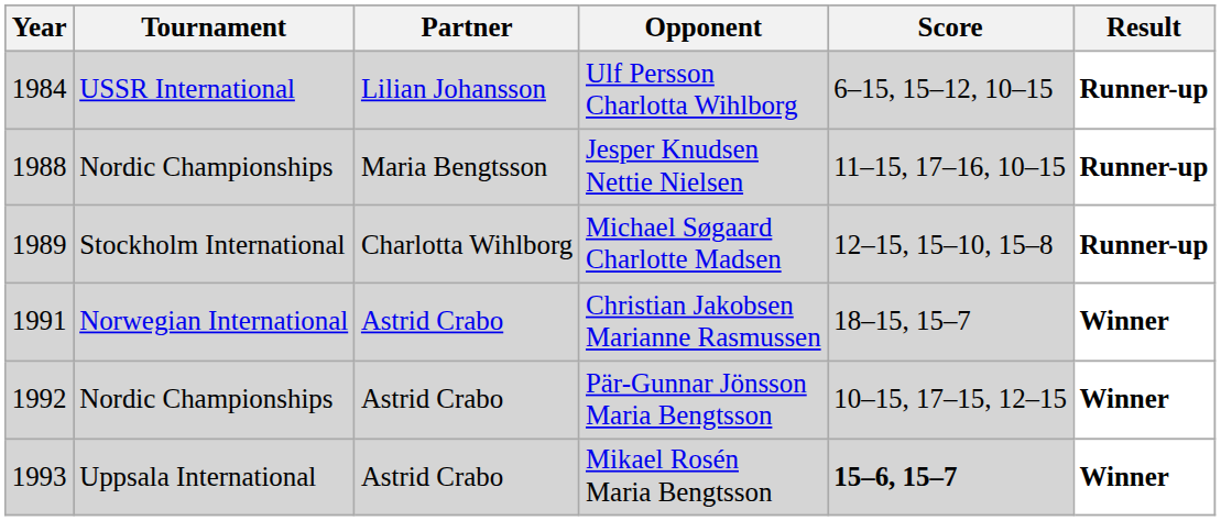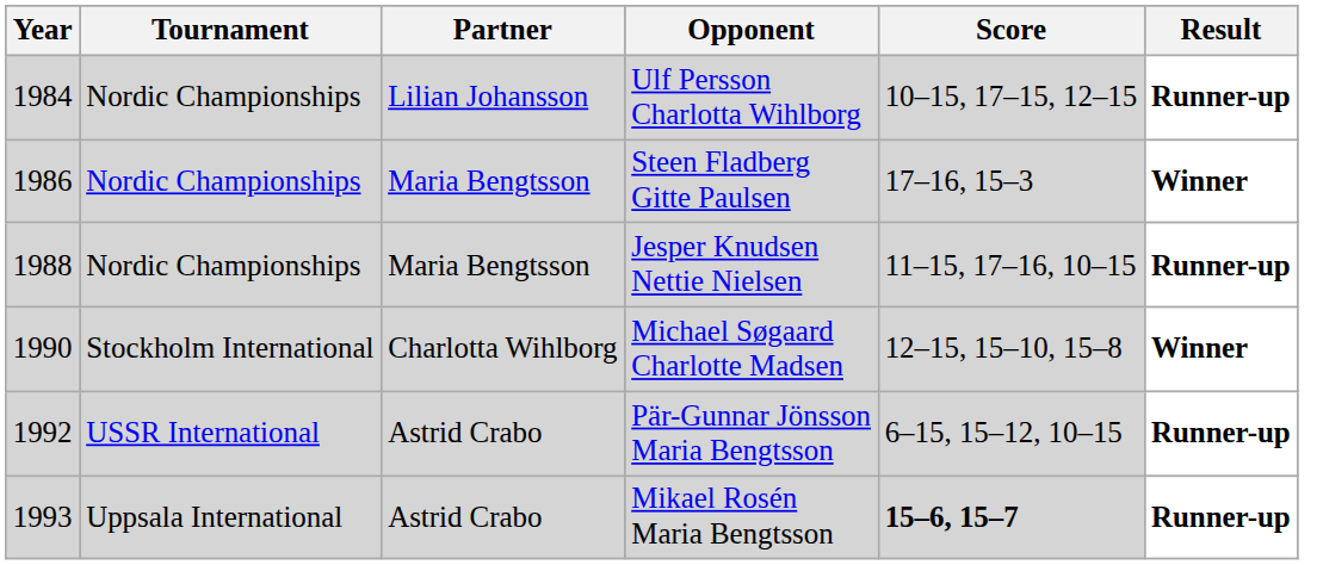Ulf Persson Charlotta Wihlborg | Tournament: USSR International -> Nordic Championships
Ulf Persson Charlotta Wihlborg | Score: 6–15, 15–12, 10–15 -> 10–15, 17–15, 12–15
+ row: 1986 | Nordic Championships | Maria Bengtsson | Steen Fladberg Gitte Paulsen | 17–16, 15–3 | Winner
Michael Søgaard Charlotte Madsen | Year: 1989 -> 1990
Michael Søgaard Charlotte Madsen | Result: Runner-up -> Winner
- row: 1991 | Norwegian International | Astrid Crabo | Christian Jakobsen Marianne Rasmussen | 18–15, 15–7 | Winner
Pär-Gunnar Jönsson Maria Bengtsson | Tournament: Nordic Championships -> USSR International
Pär-Gunnar Jönsson Maria Bengtsson | Score: 10–15, 17–15, 12–15 -> 6–15, 15–12, 10–15
Pär-Gunnar Jönsson Maria Bengtsson | Result: Winner -> Runner-up
Mikael Rosén Maria Bengtsson | Result: Winner -> Runner-up
